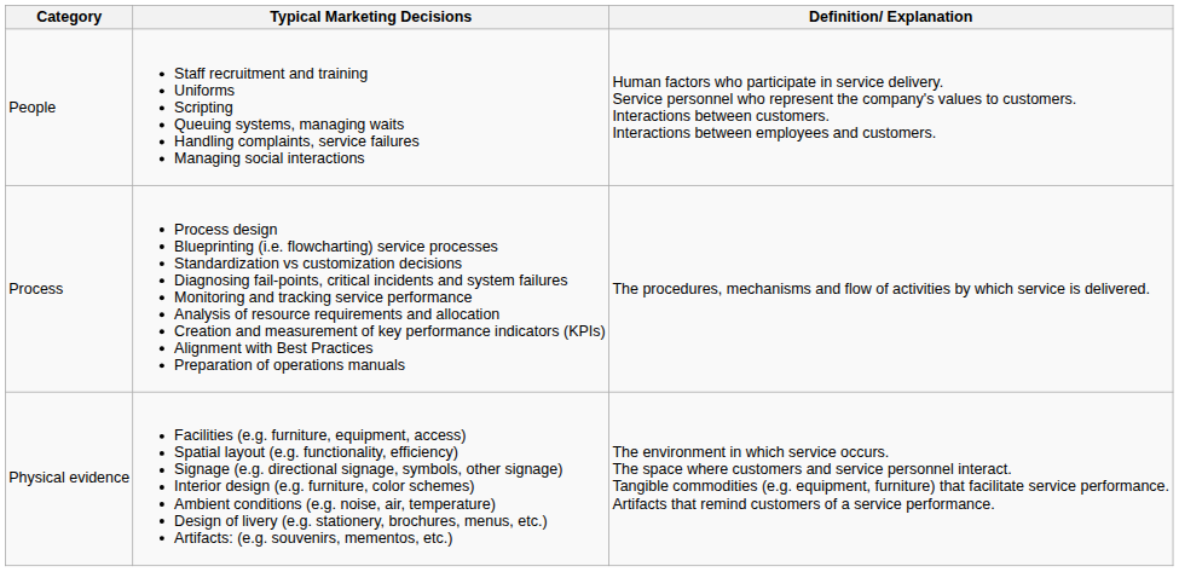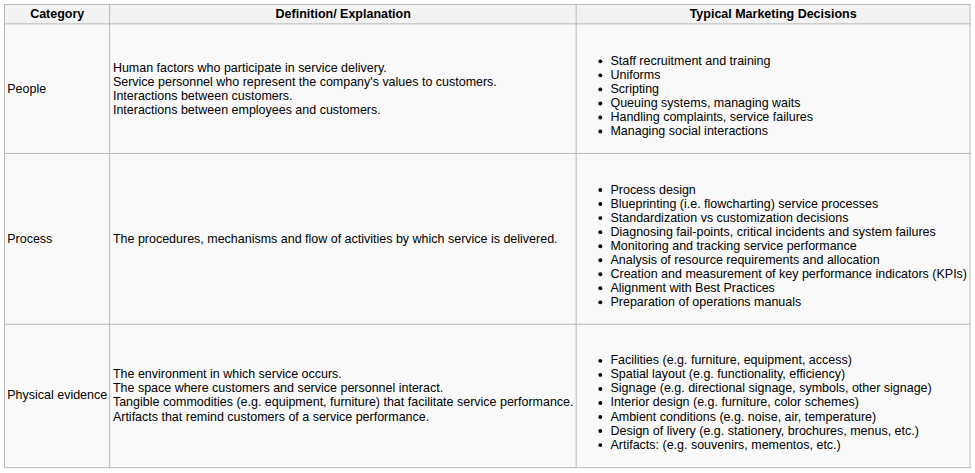columns swapped: Definition/ Explanation <-> Typical Marketing Decisions
